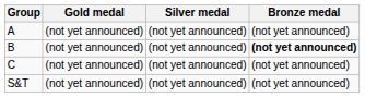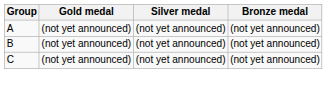B | Bronze medal: bold -> normal
- row: S&T | (not yet announced) | (not yet announced) | (not yet announced)
